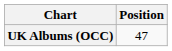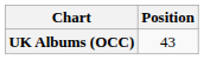UK Albums (OCC) | Position: 47 -> 43
